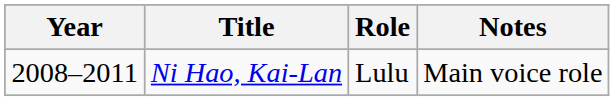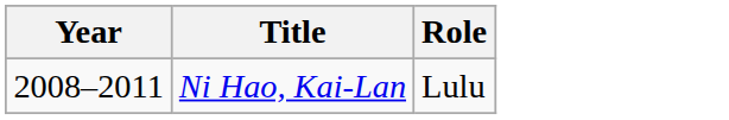- column: Notes | Main voice role
